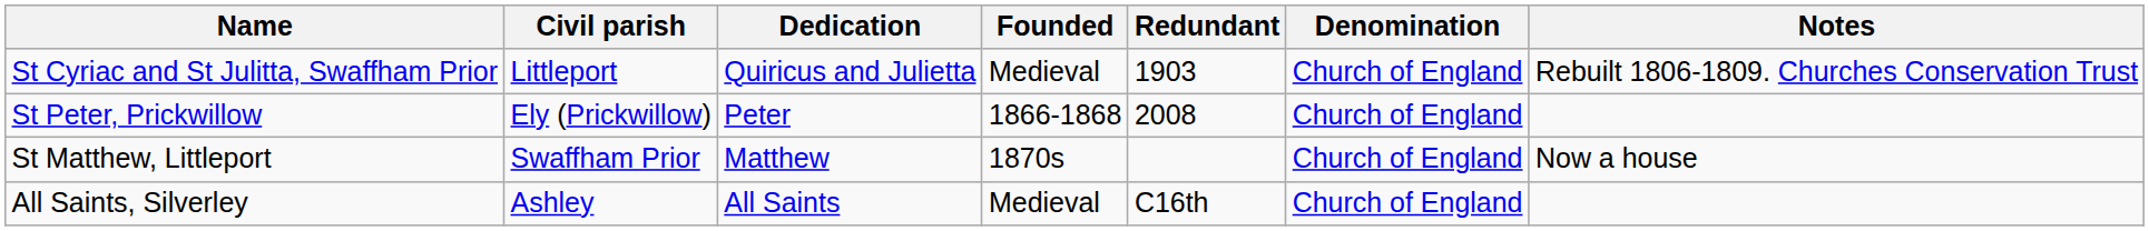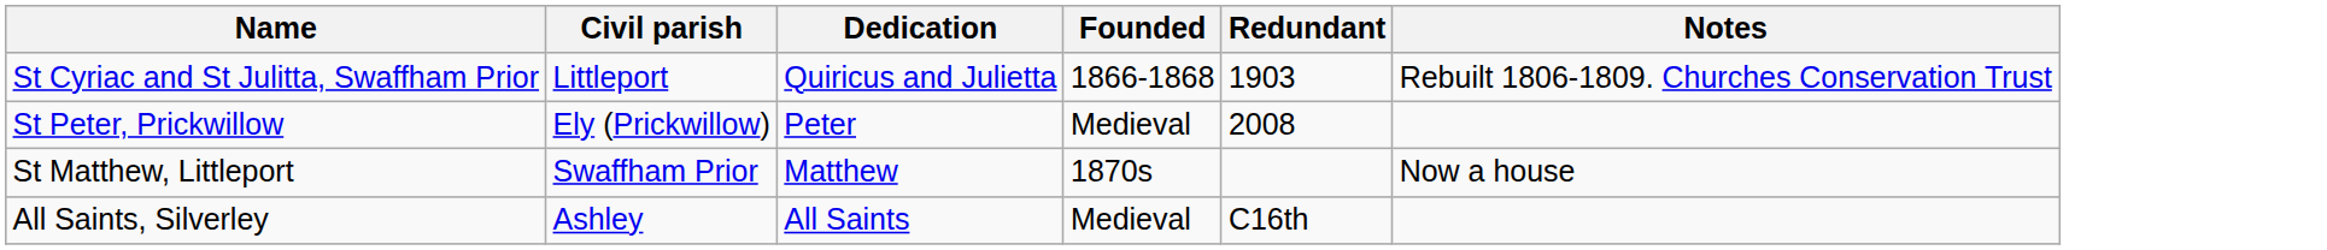- column: Denomination | Church of England | Church of England | Church of England | Church of England
St Cyriac and St Julitta, Swaffham Prior | Founded: Medieval -> 1866-1868
St Peter, Prickwillow | Founded: 1866-1868 -> Medieval
